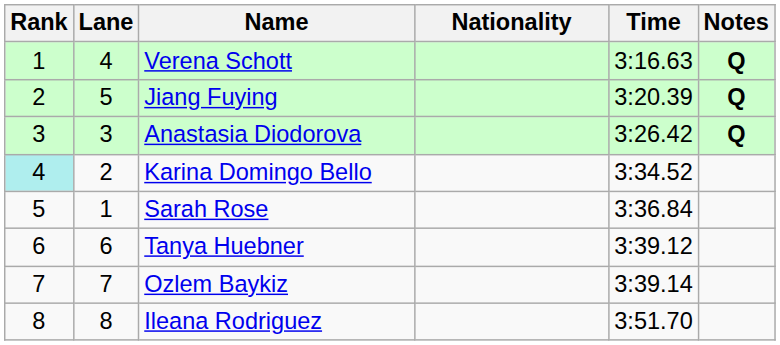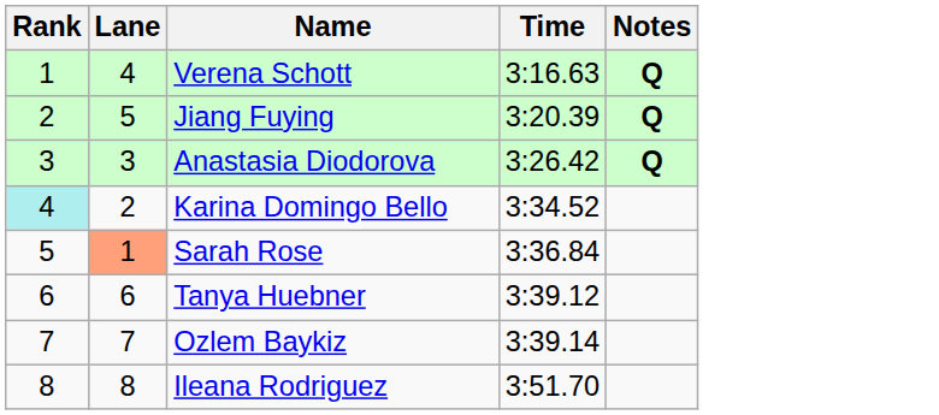- column: Nationality
Sarah Rose | Lane: no background -> lightsalmon background
